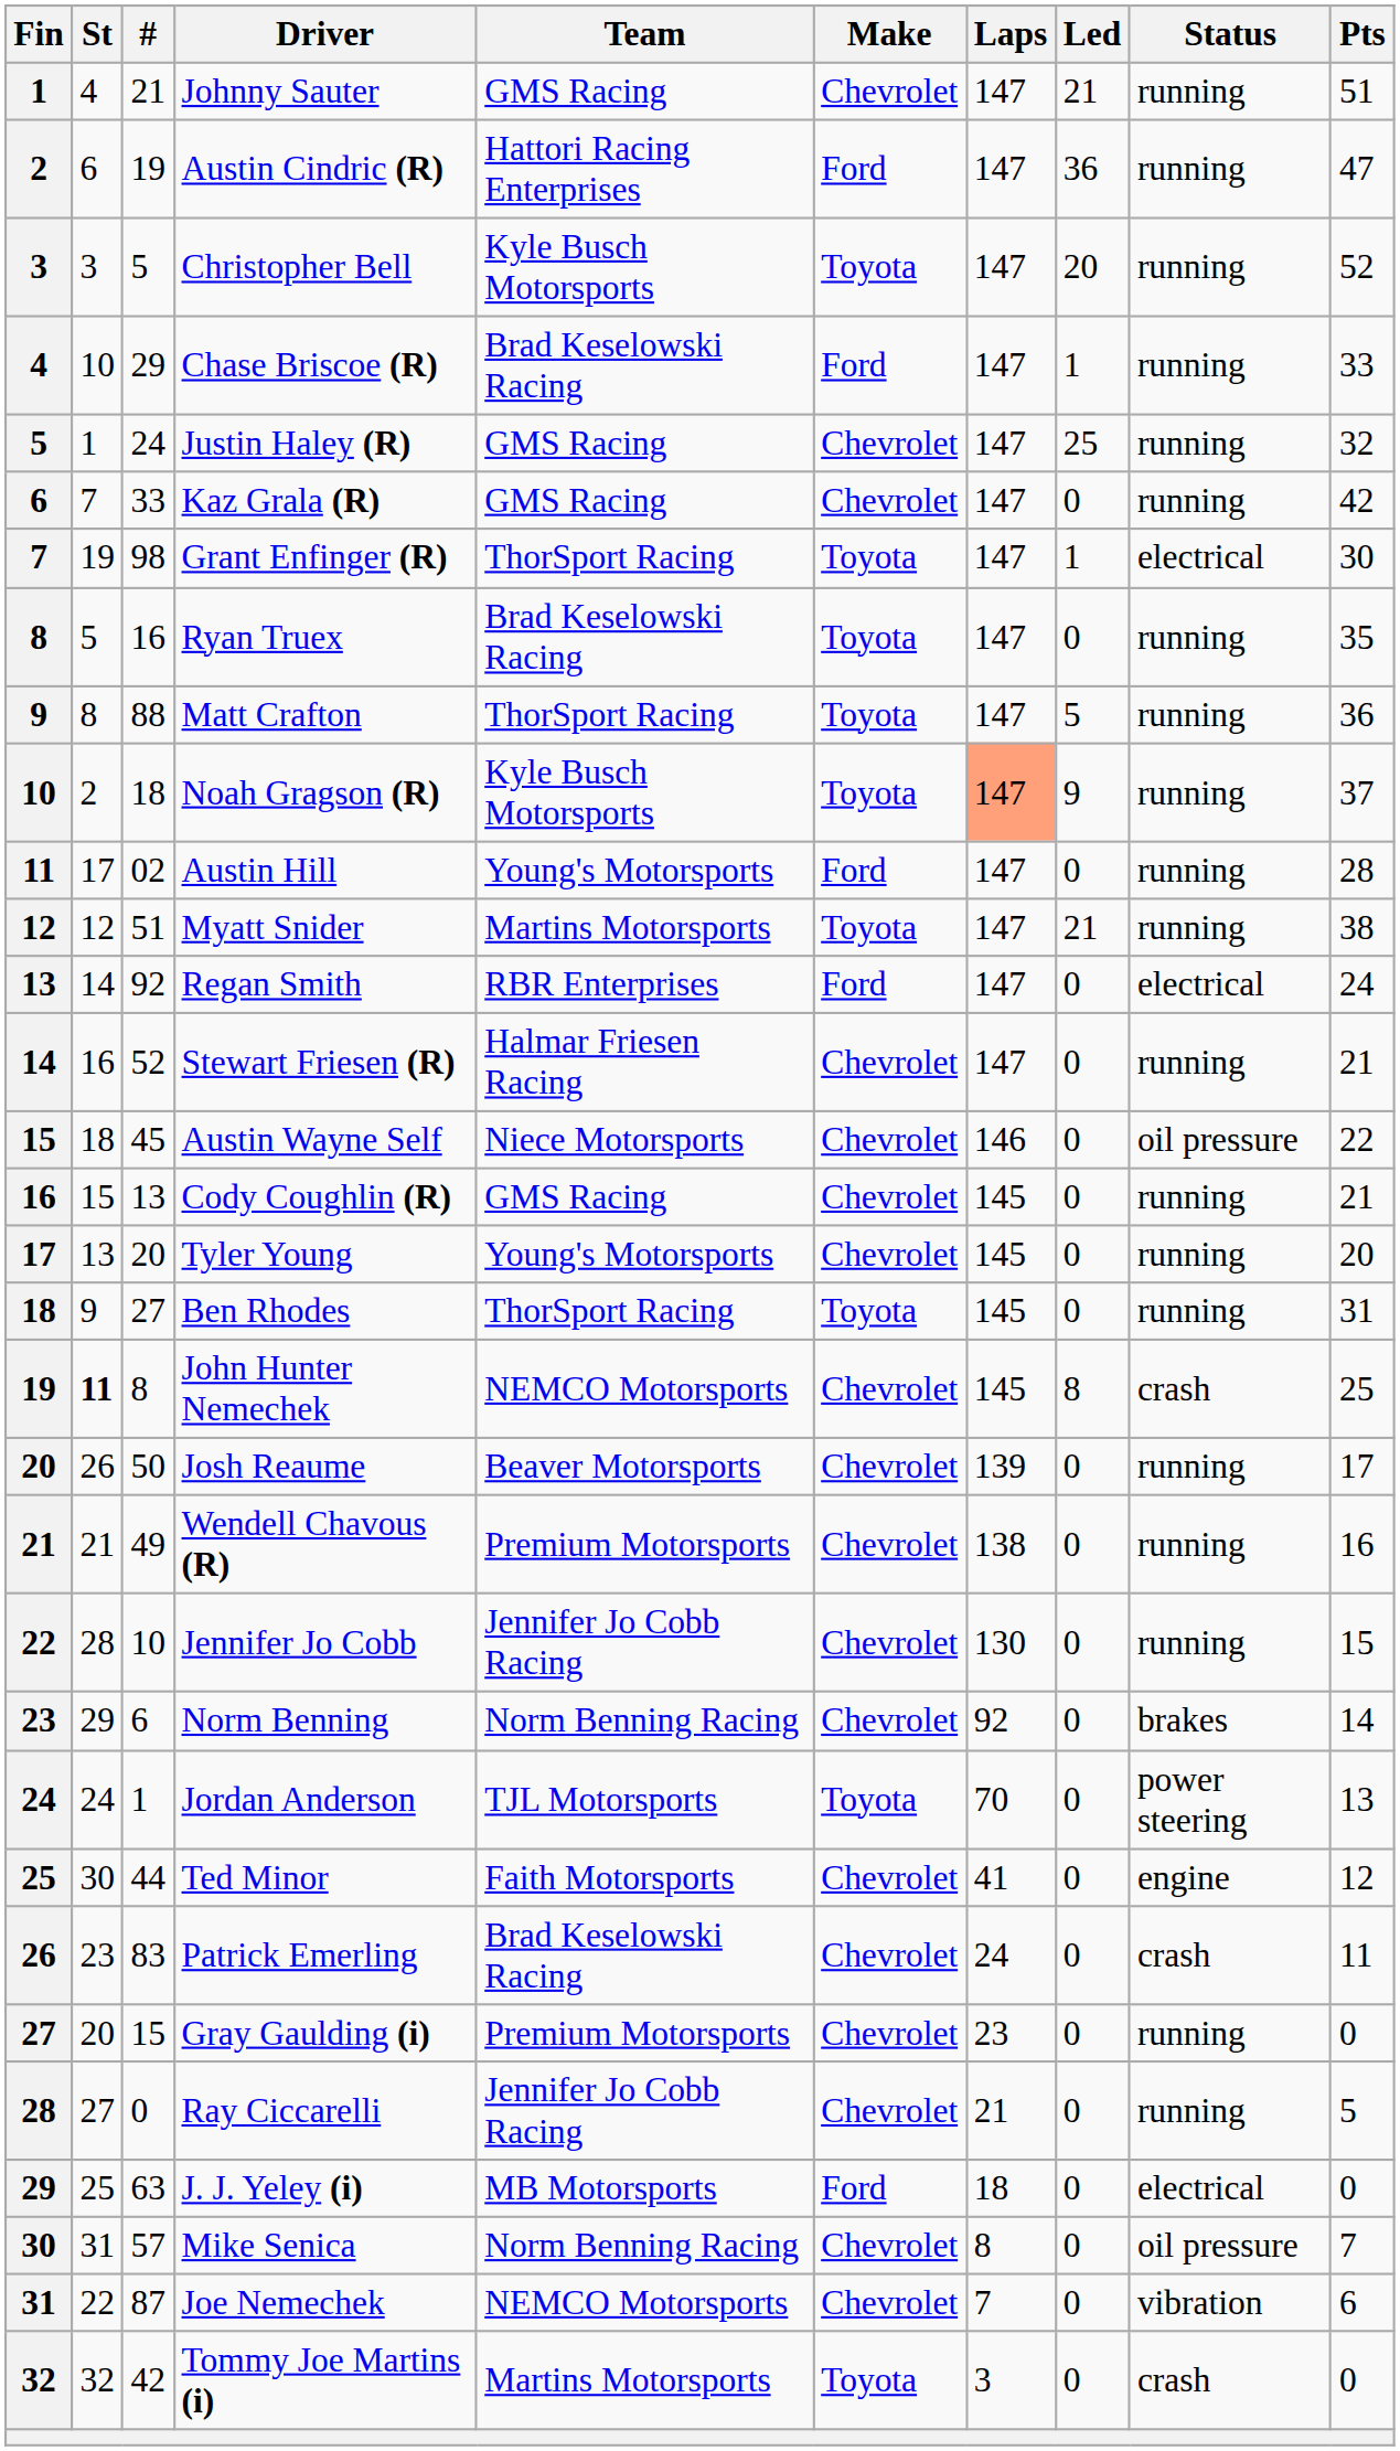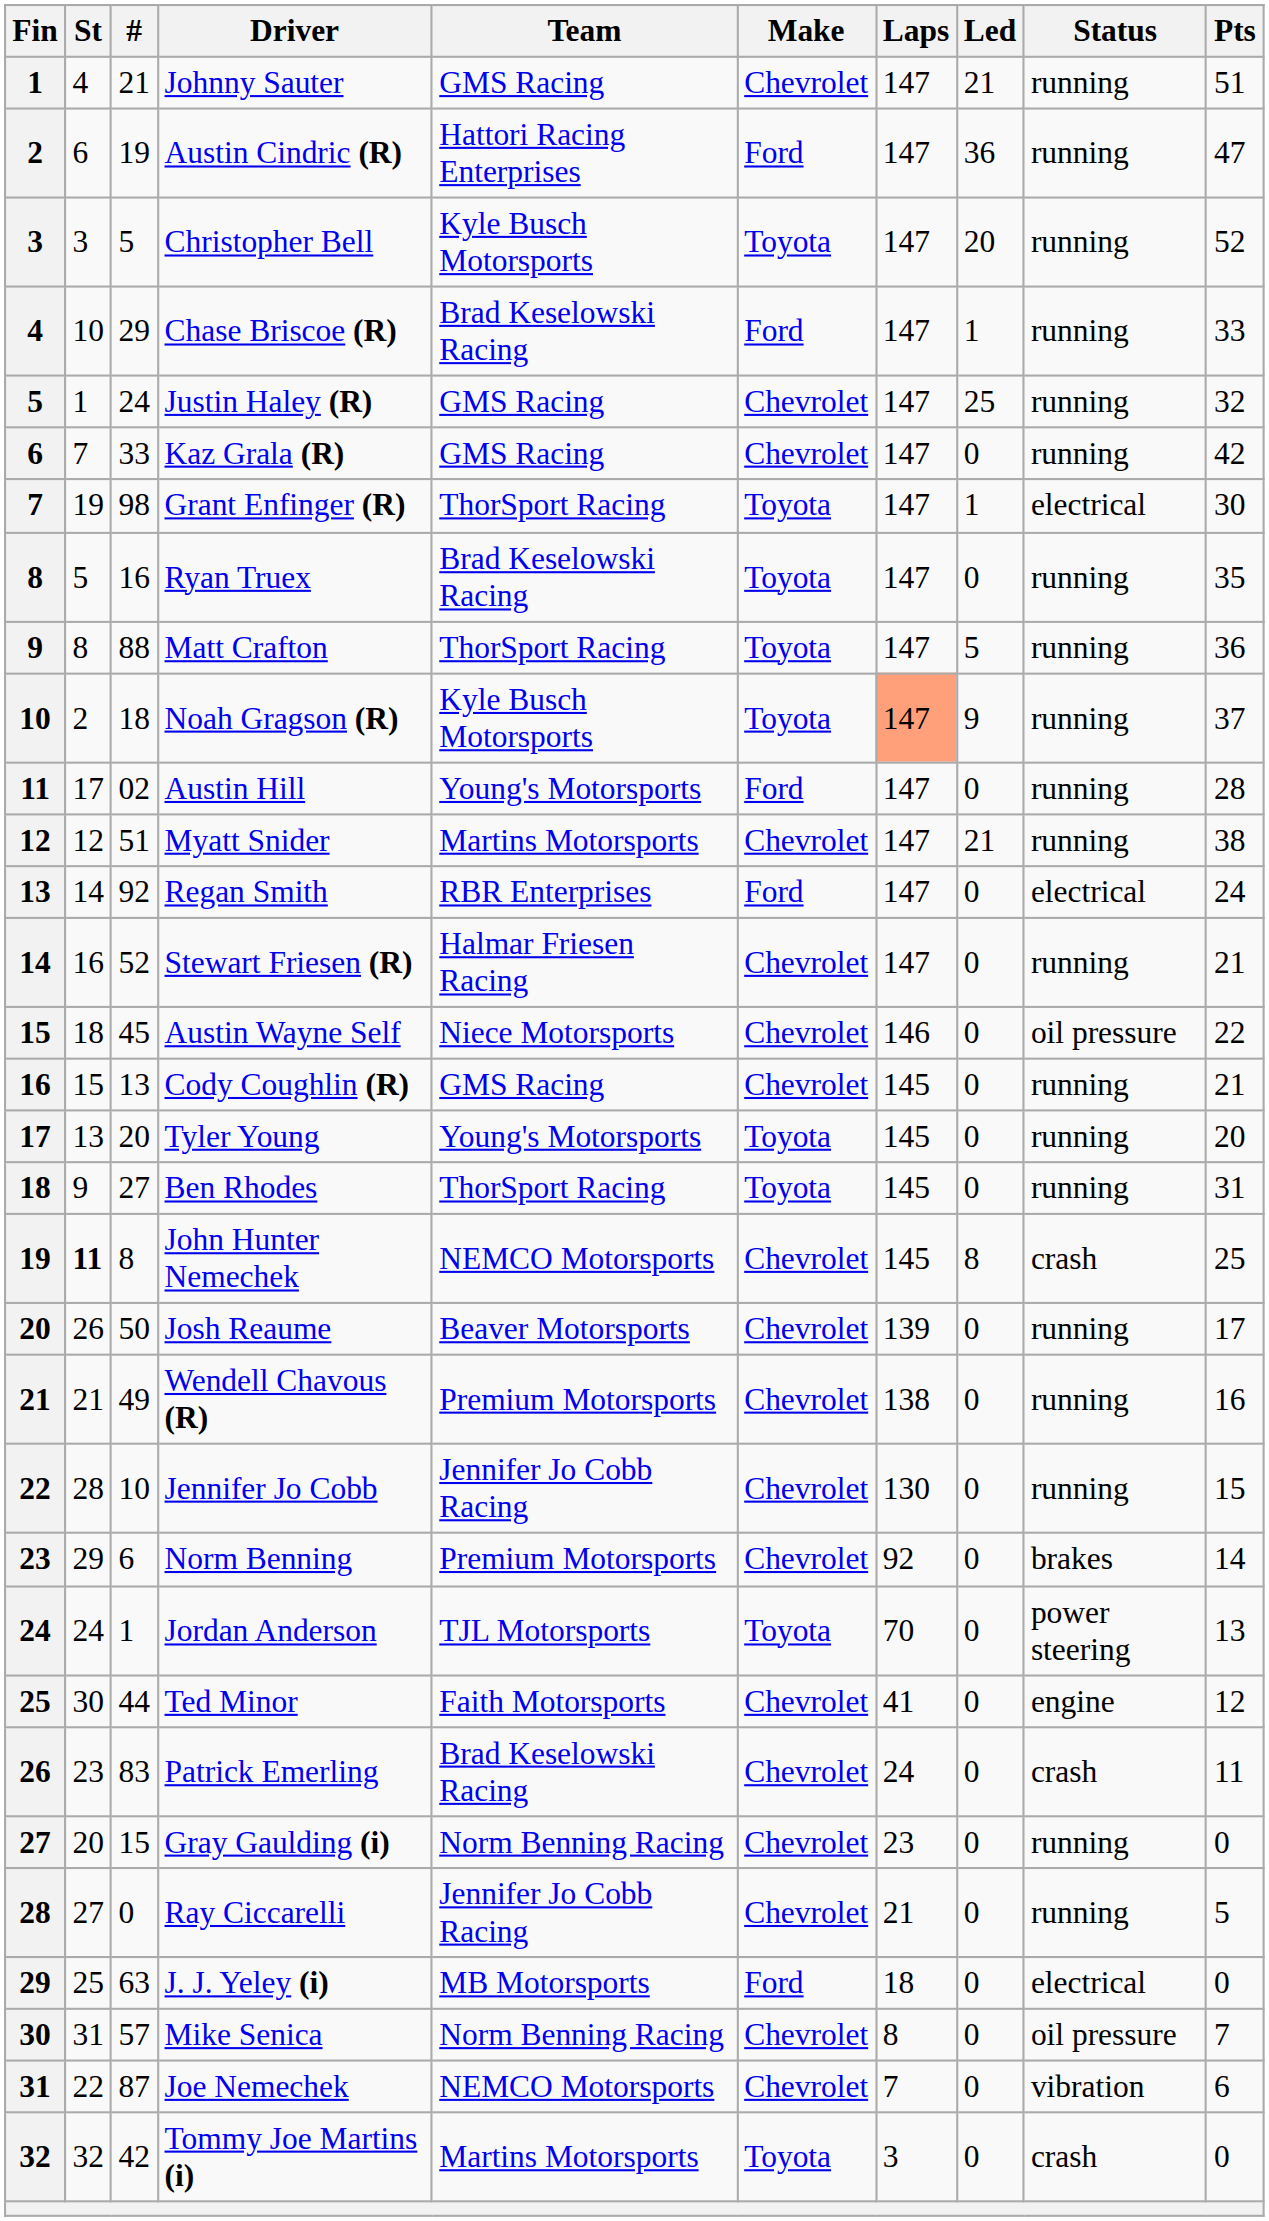Myatt Snider | Make: Toyota -> Chevrolet
Tyler Young | Make: Chevrolet -> Toyota
Norm Benning | Team: Norm Benning Racing -> Premium Motorsports
Gray Gaulding (i) | Team: Premium Motorsports -> Norm Benning Racing
